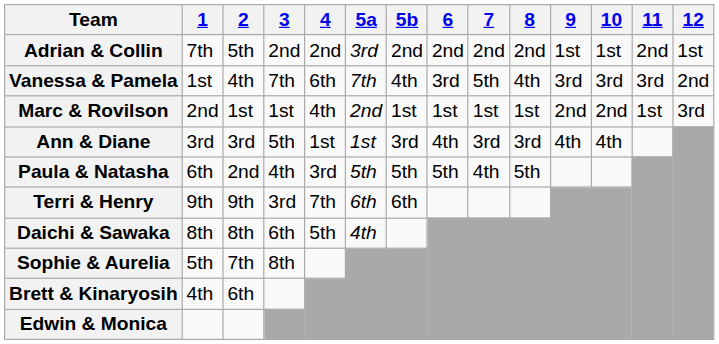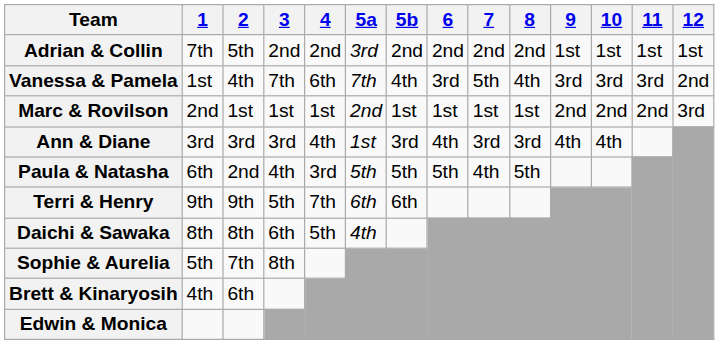Adrian & Collin | 11: 2nd -> 1st
Marc & Rovilson | 4: 4th -> 1st
Marc & Rovilson | 11: 1st -> 2nd
Ann & Diane | 3: 5th -> 3rd
Ann & Diane | 4: 1st -> 4th
Terri & Henry | 3: 3rd -> 5th
